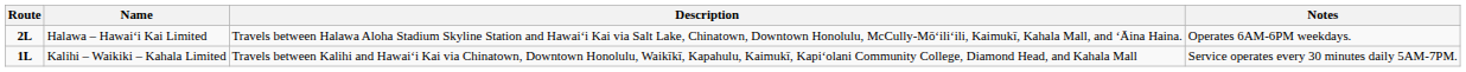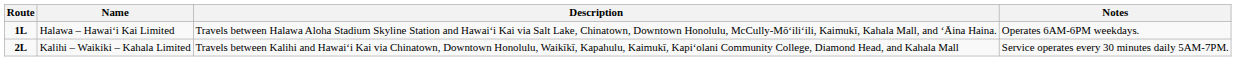Halawa – Hawaiʻi Kai Limited | Route: 2L -> 1L
Kalihi – Waikiki – Kahala Limited | Route: 1L -> 2L
